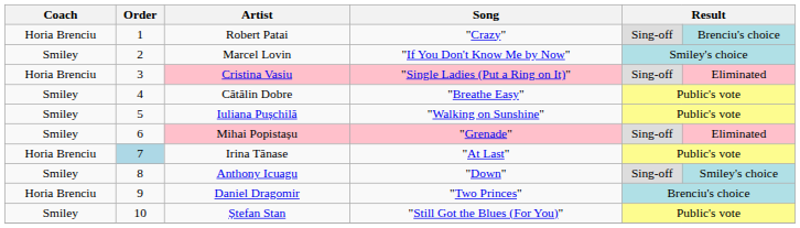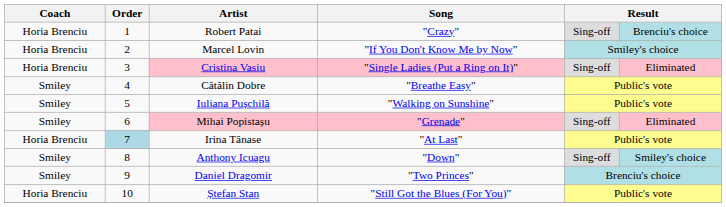Marcel Lovin | Coach: Smiley -> Horia Brenciu
Daniel Dragomir | Coach: Horia Brenciu -> Smiley
Ștefan Stan | Coach: Smiley -> Horia Brenciu
